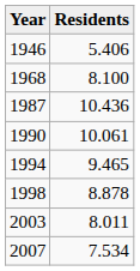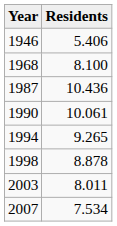1994 | Residents: 9.465 -> 9.265
